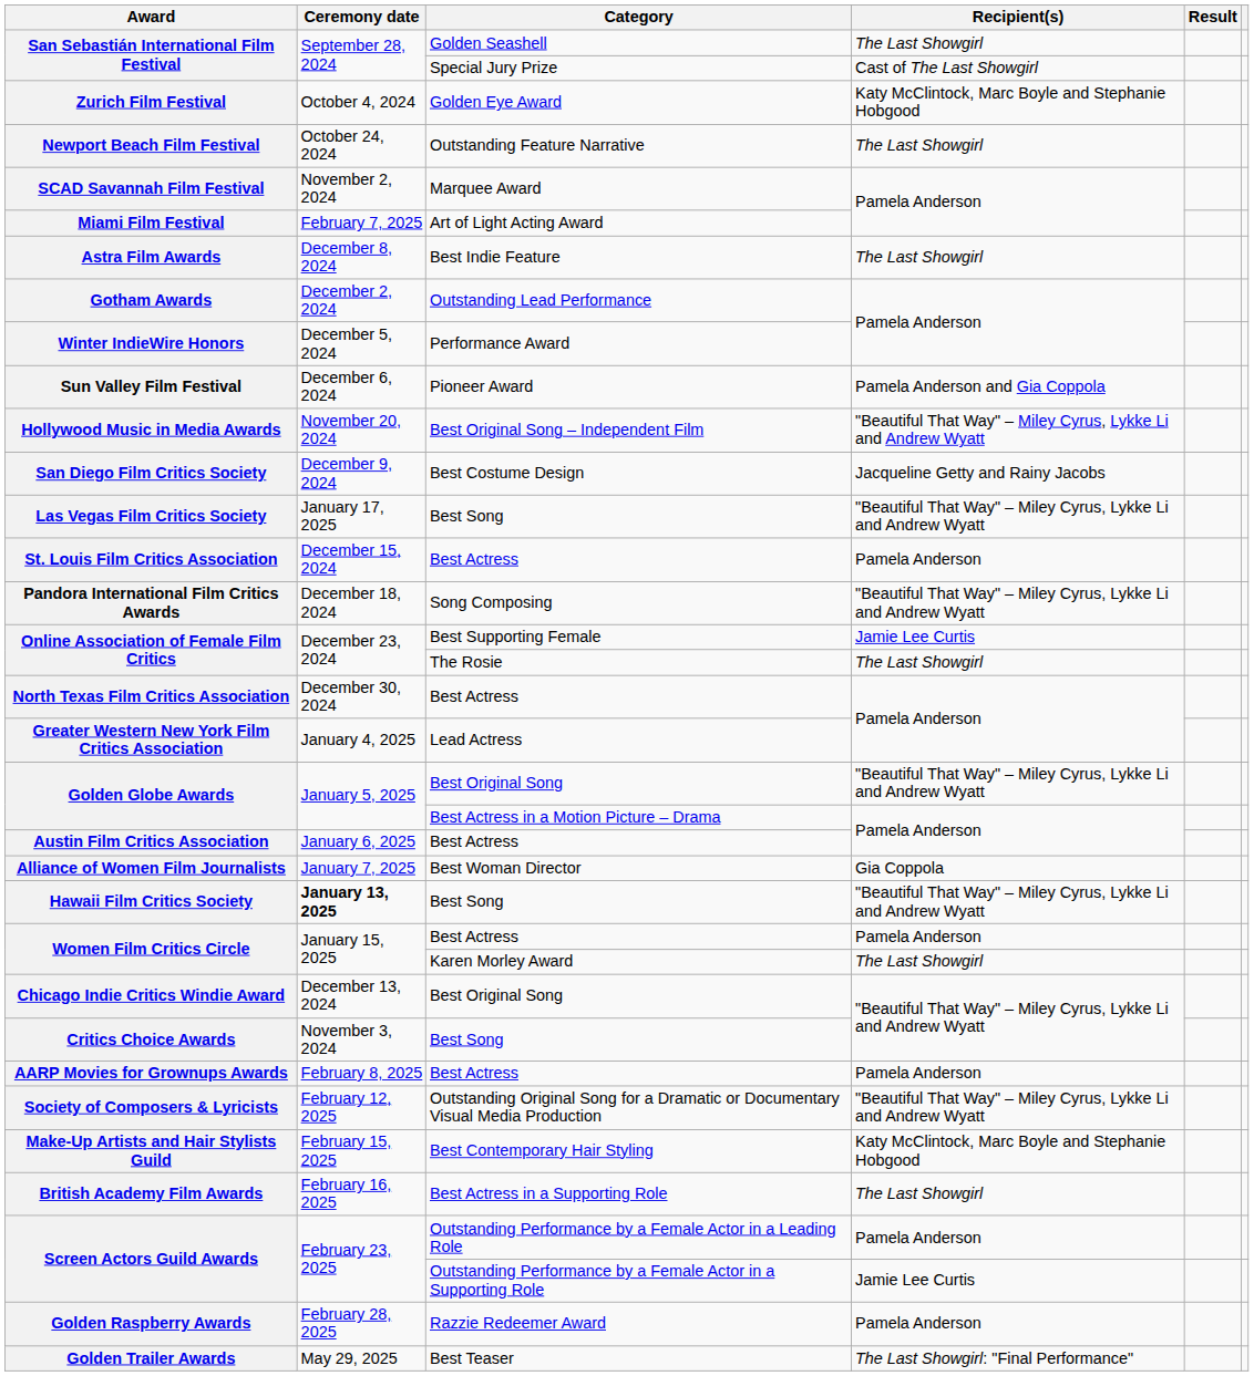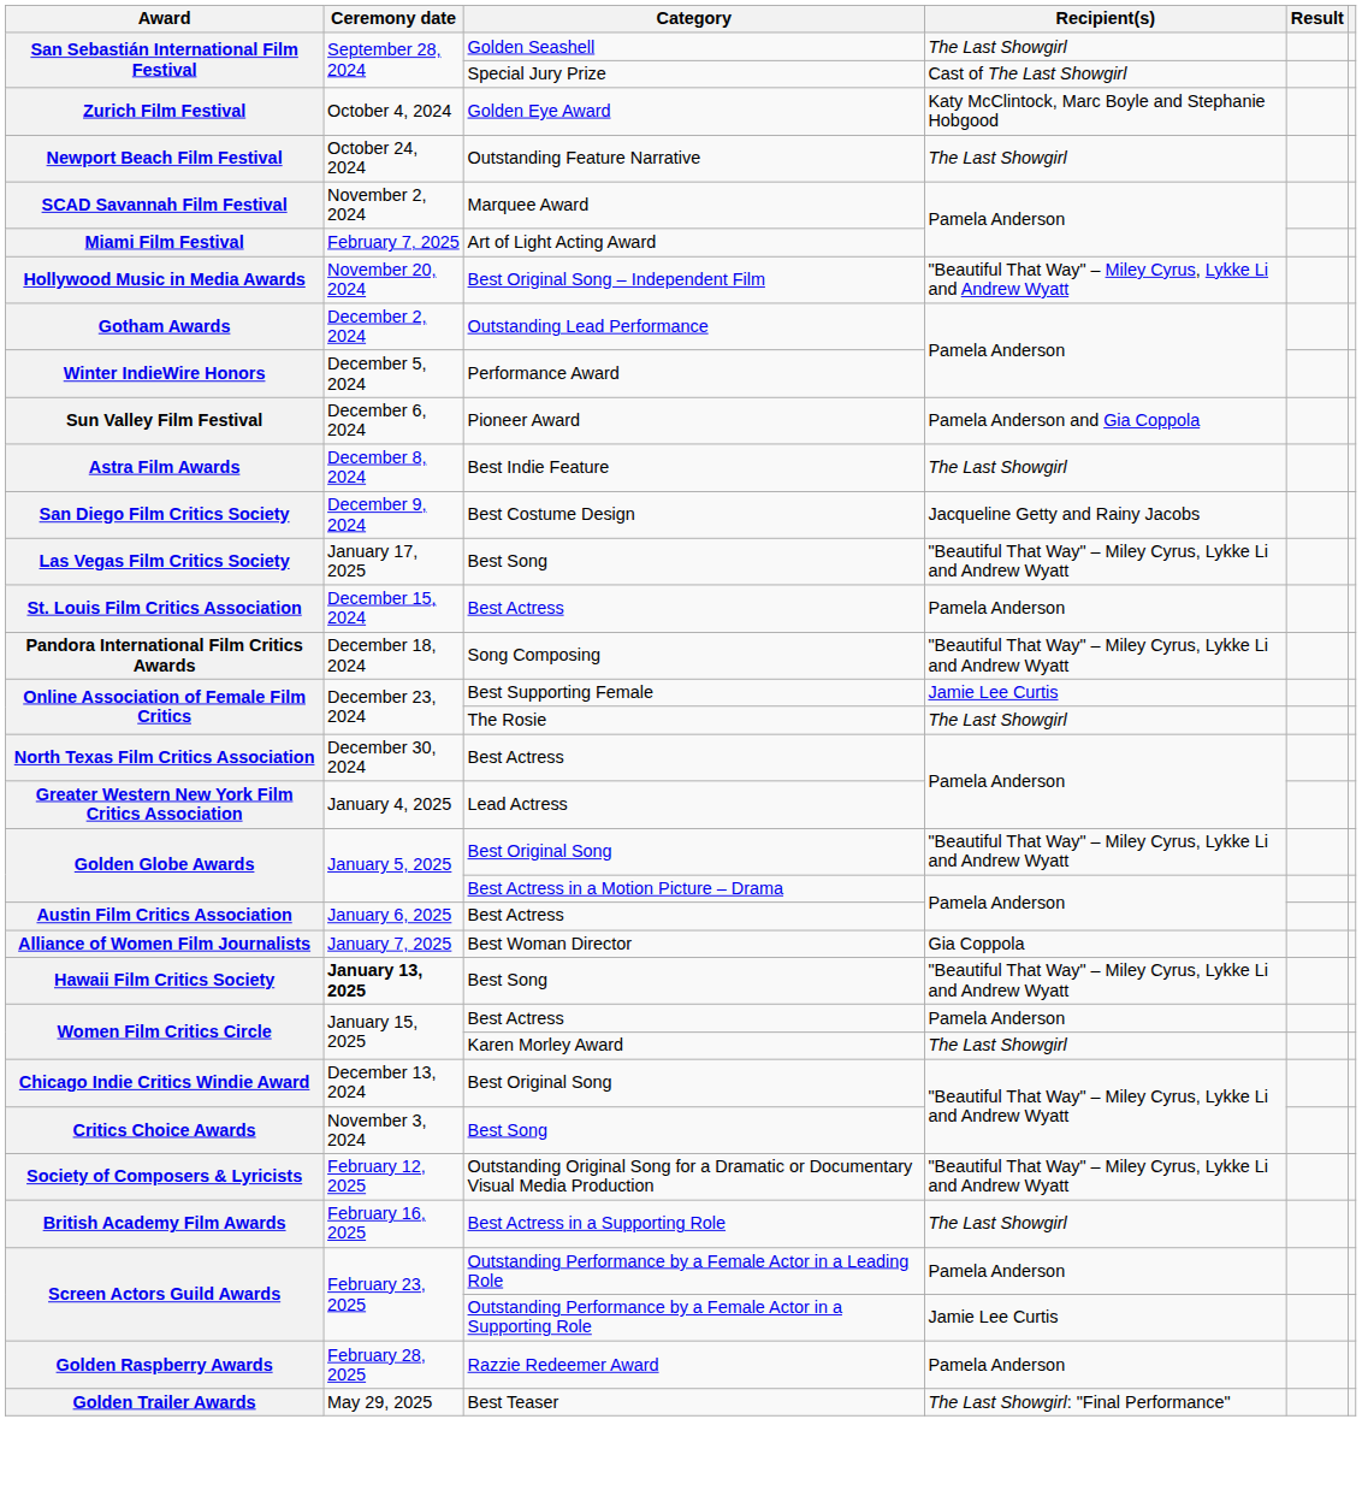rows swapped: Hollywood Music in Media Awards <-> Astra Film Awards
- row: AARP Movies for Grownups Awards | February 8, 2025 | Best Actress | Pamela Anderson
- row: Make-Up Artists and Hair Stylists Guild | February 15, 2025 | Best Contemporary Hair Styling | Katy McClintock, Marc Boyle and Stephanie Hobgood
